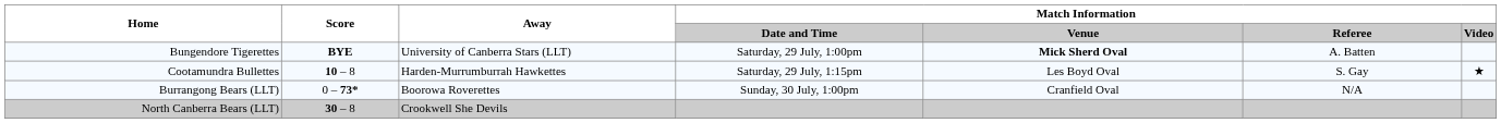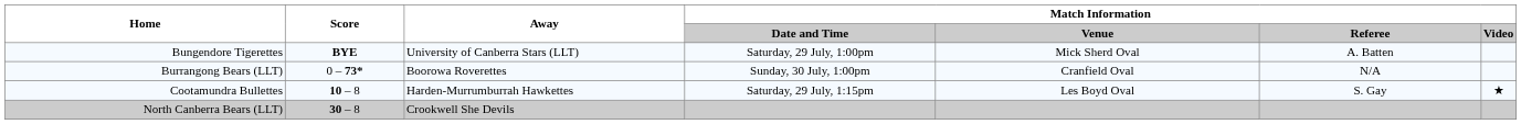Bungendore Tigerettes | Match Information / Venue: bold -> normal
rows swapped: Cootamundra Bullettes <-> Burrangong Bears (LLT)
